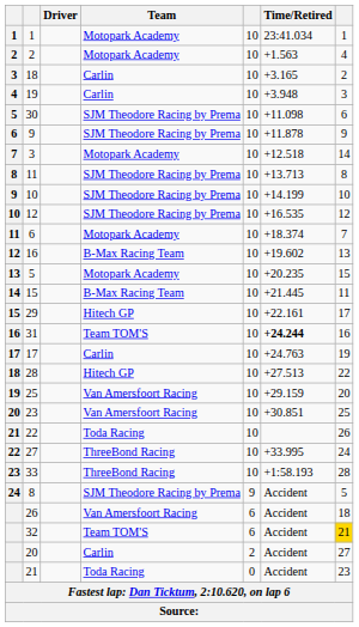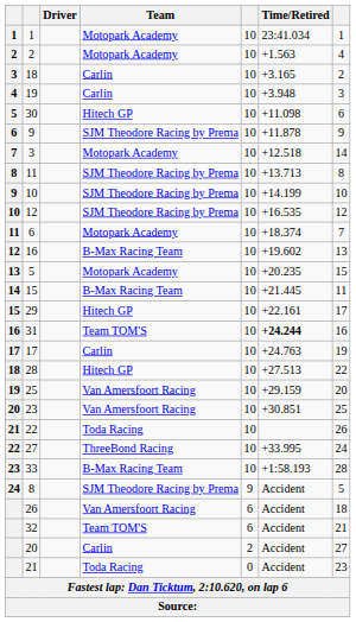30 | Team: SJM Theodore Racing by Prema -> Hitech GP
33 | Team: ThreeBond Racing -> B-Max Racing Team
32 | column 7: gold background -> no background
